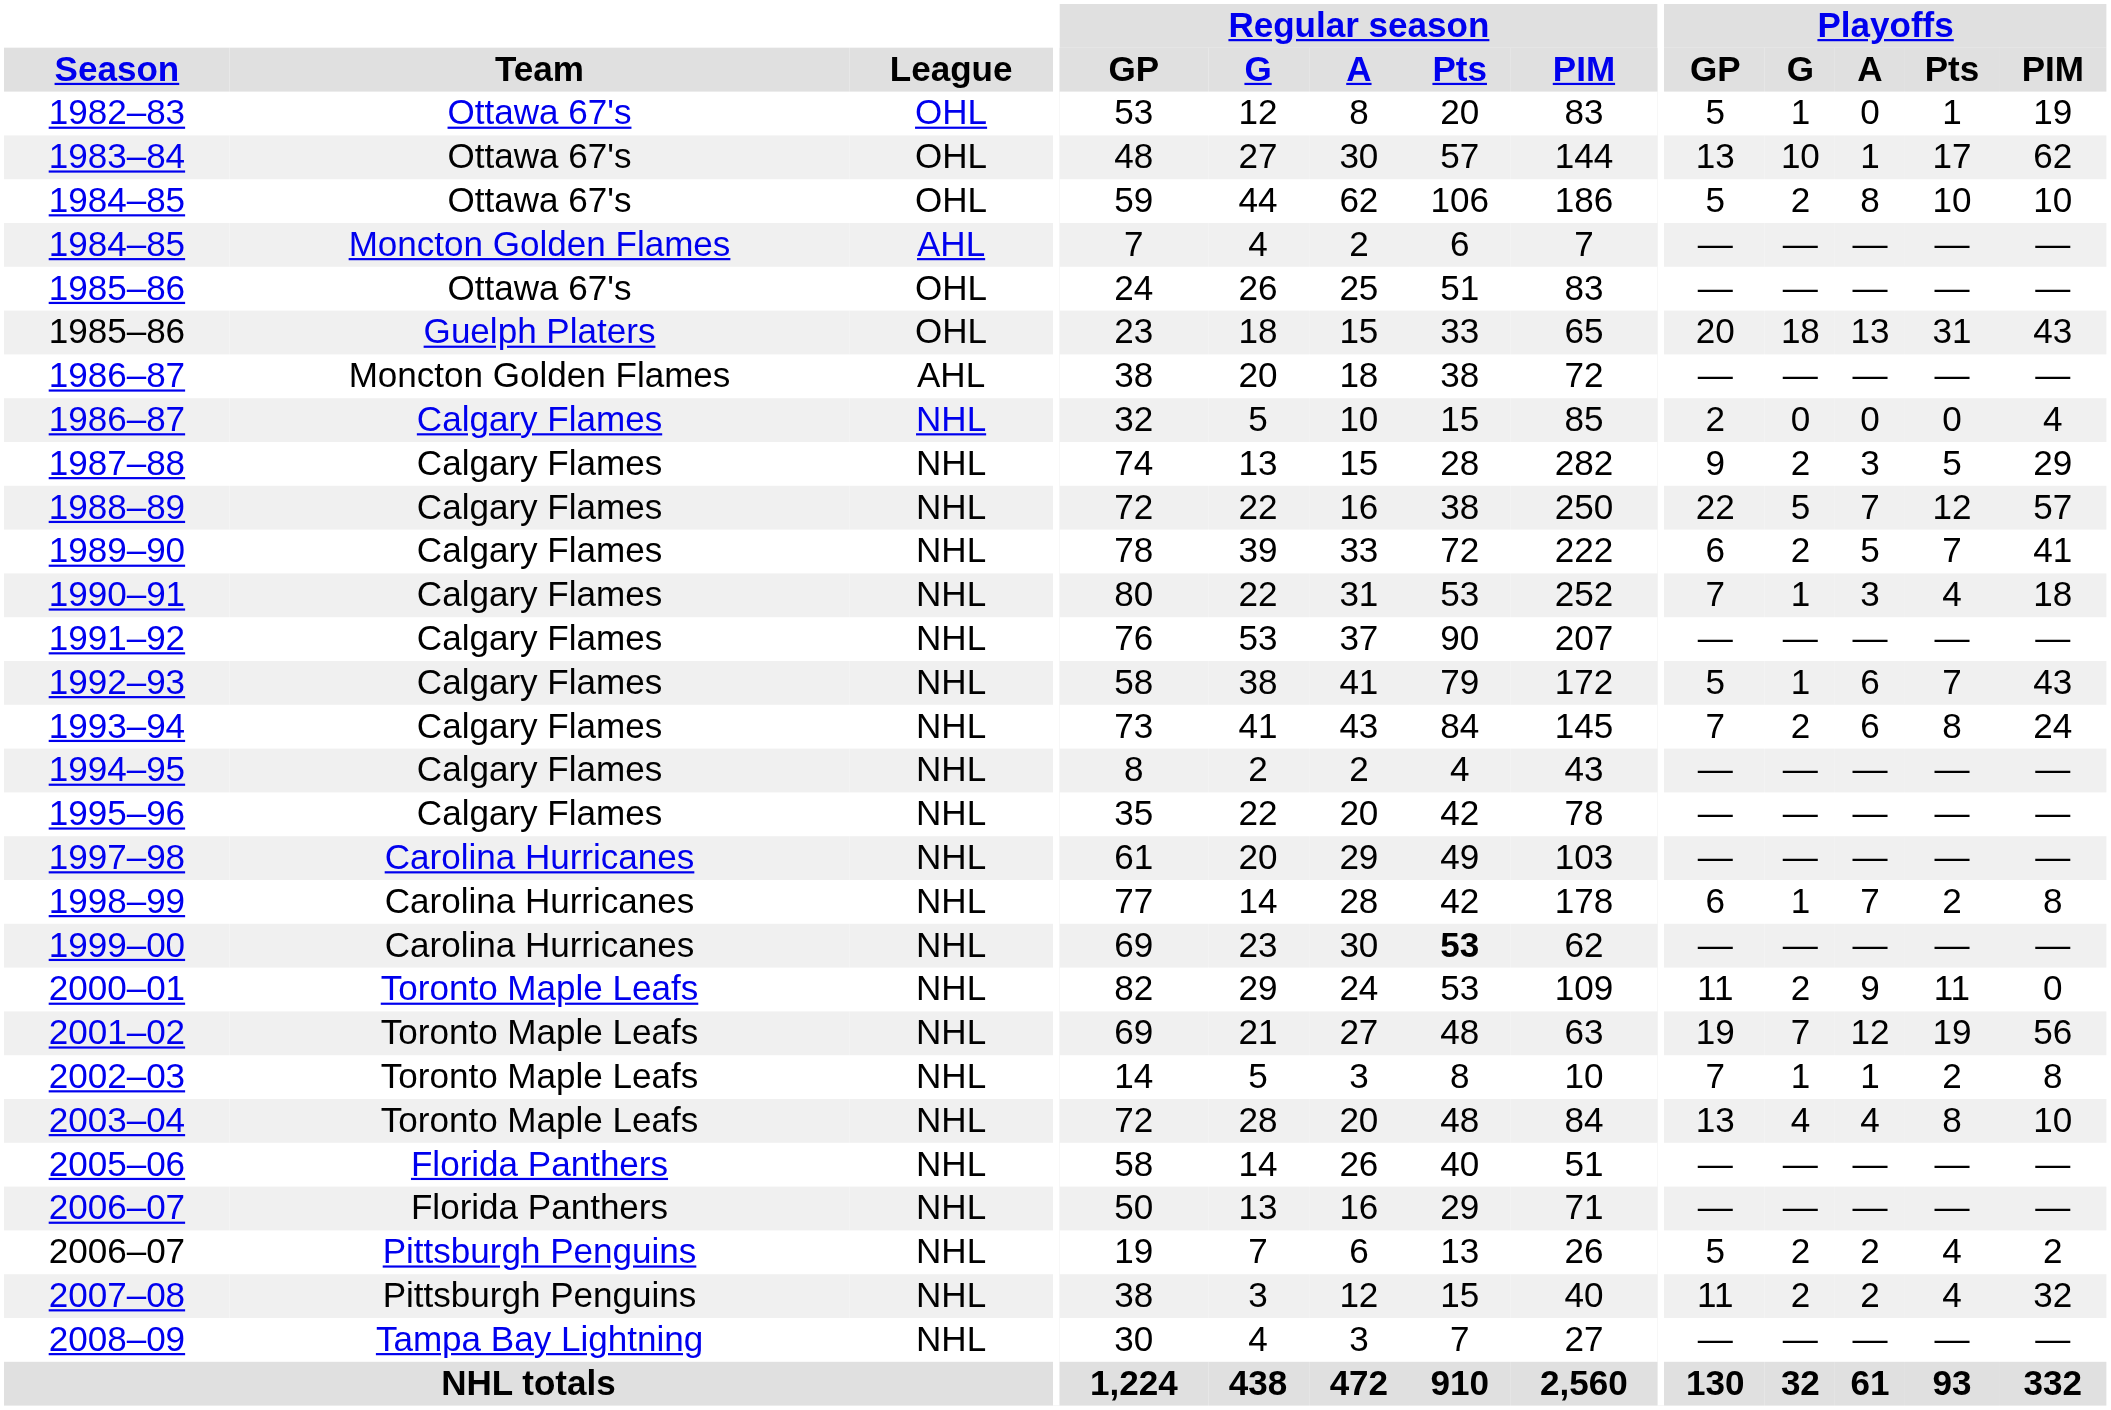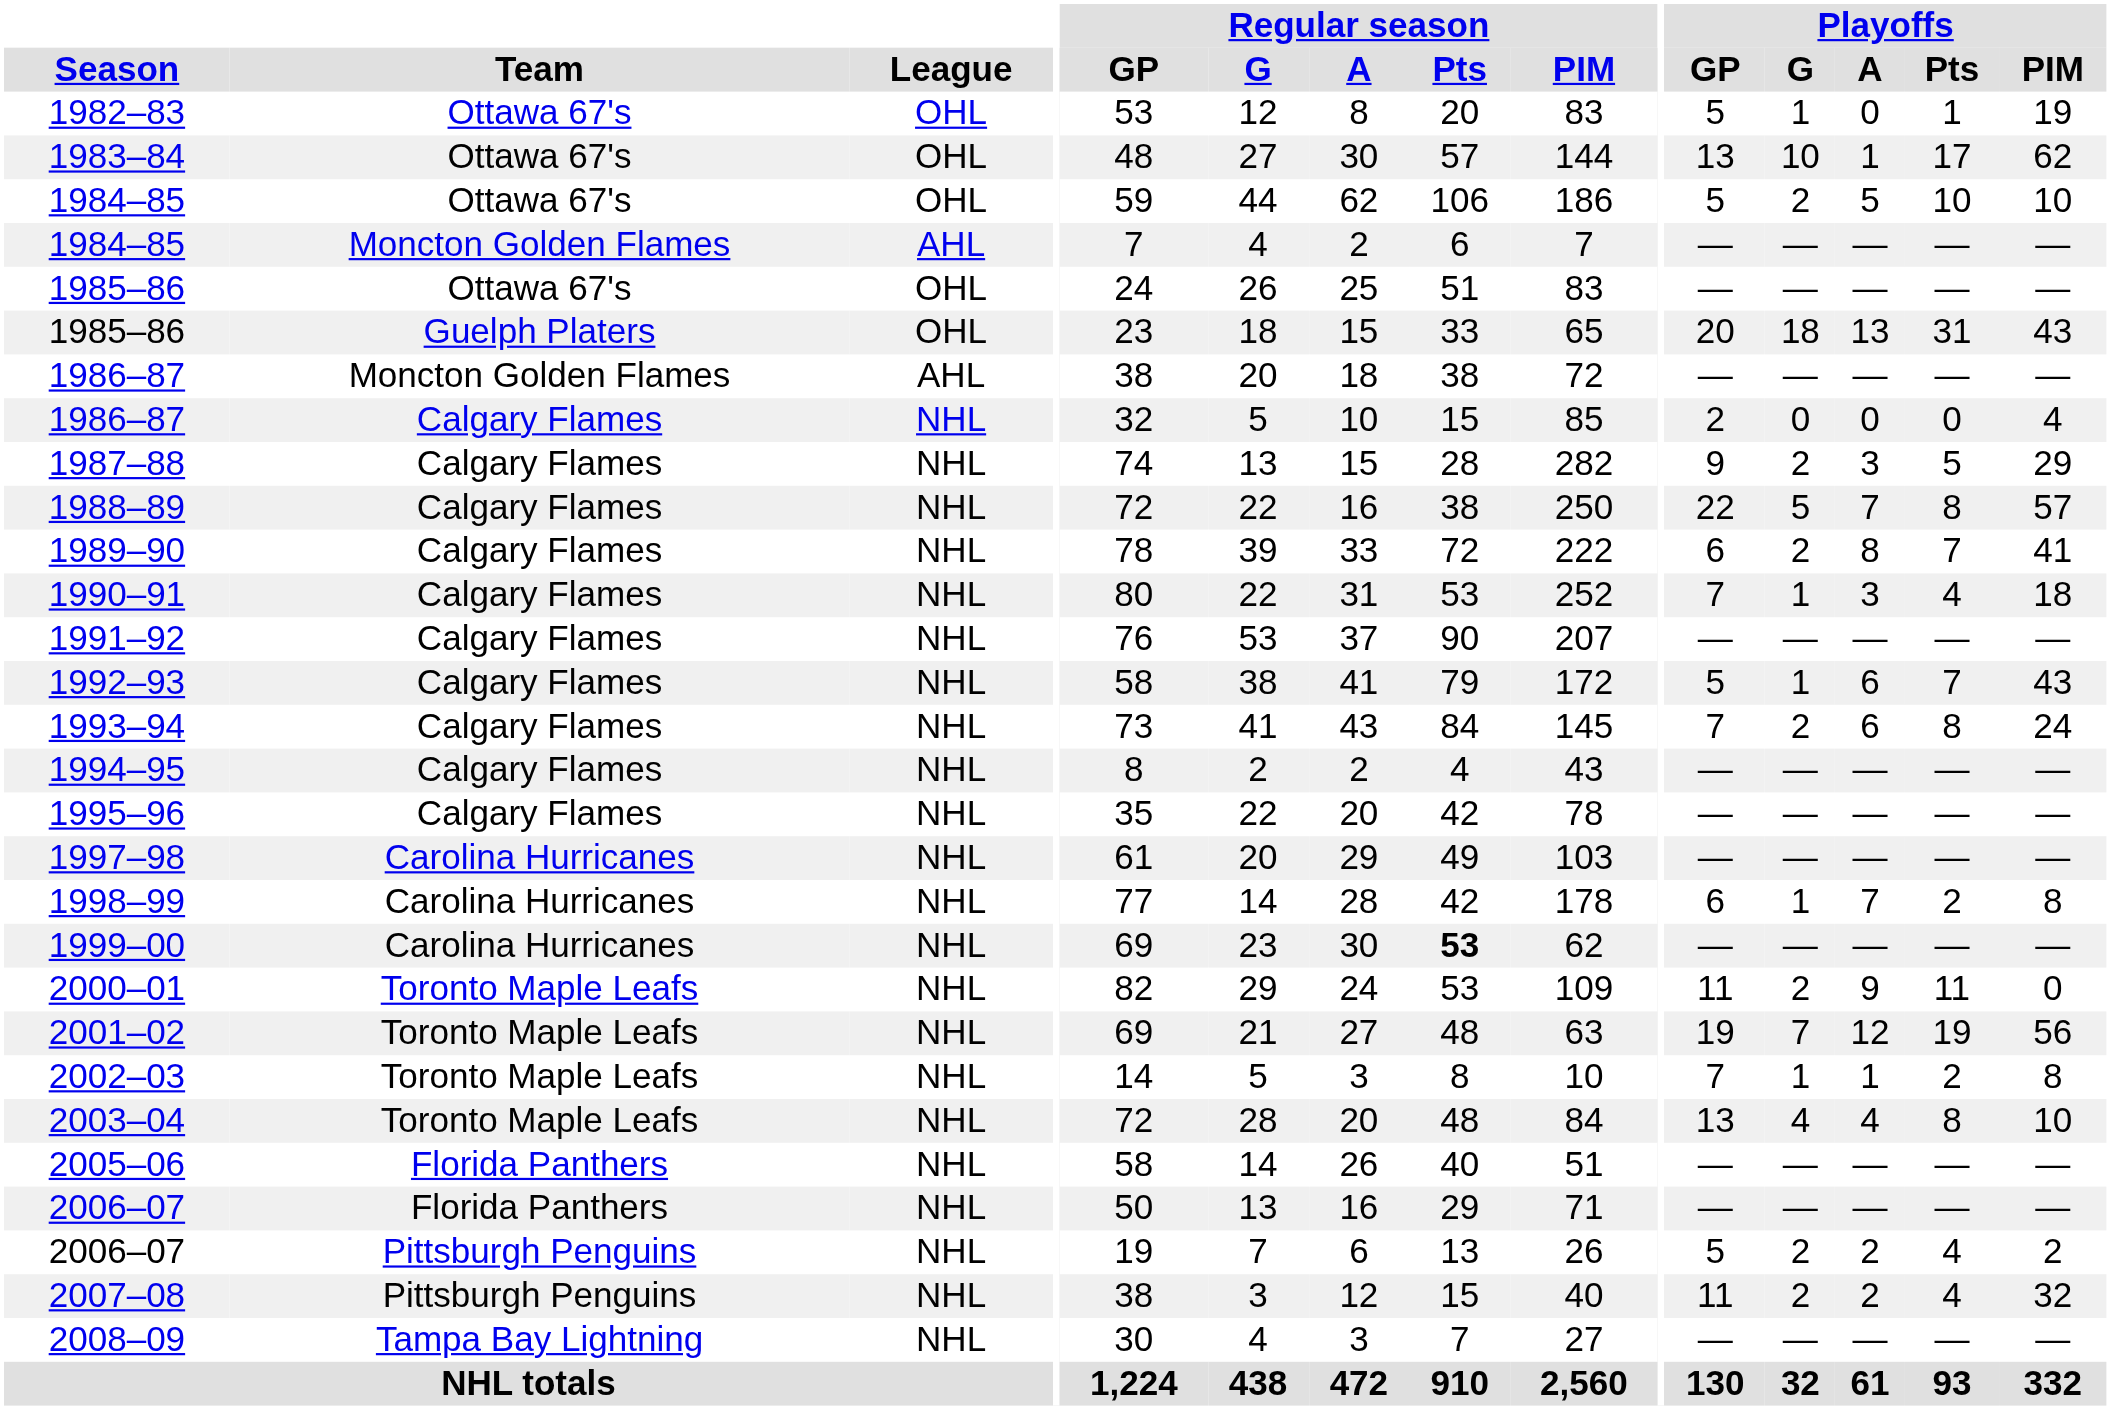1984–85 / Ottawa 67's | Playoffs / A: 8 -> 5
1988–89 | Playoffs / Pts: 12 -> 8
1989–90 | Playoffs / A: 5 -> 8
